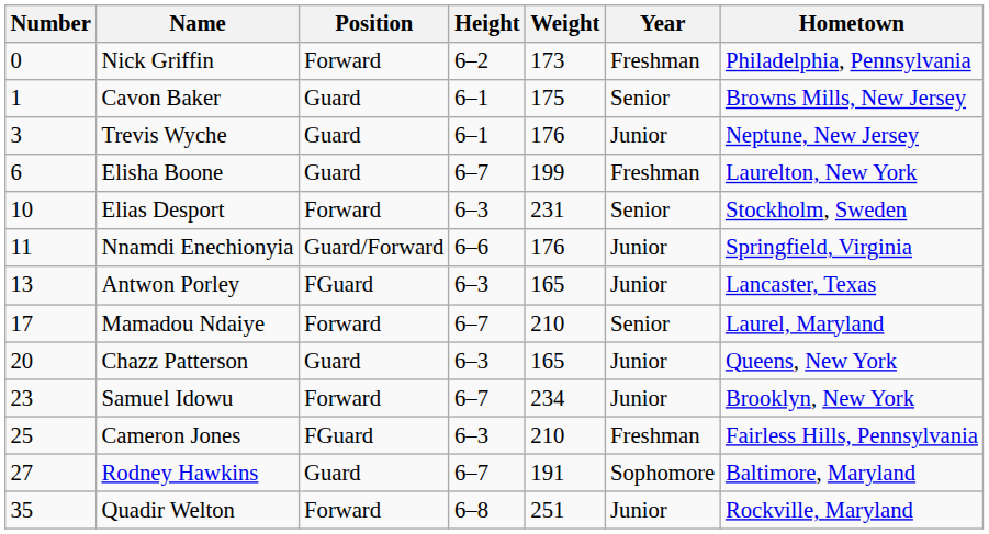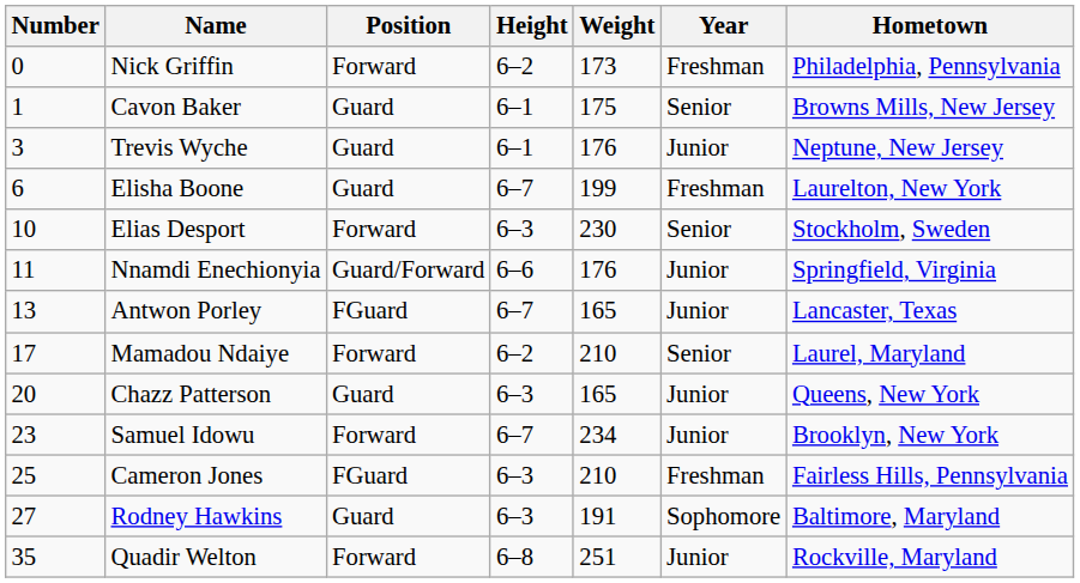Elias Desport | Weight: 231 -> 230
Antwon Porley | Height: 6–3 -> 6–7
Mamadou Ndaiye | Height: 6–7 -> 6–2
Rodney Hawkins | Height: 6–7 -> 6–3
